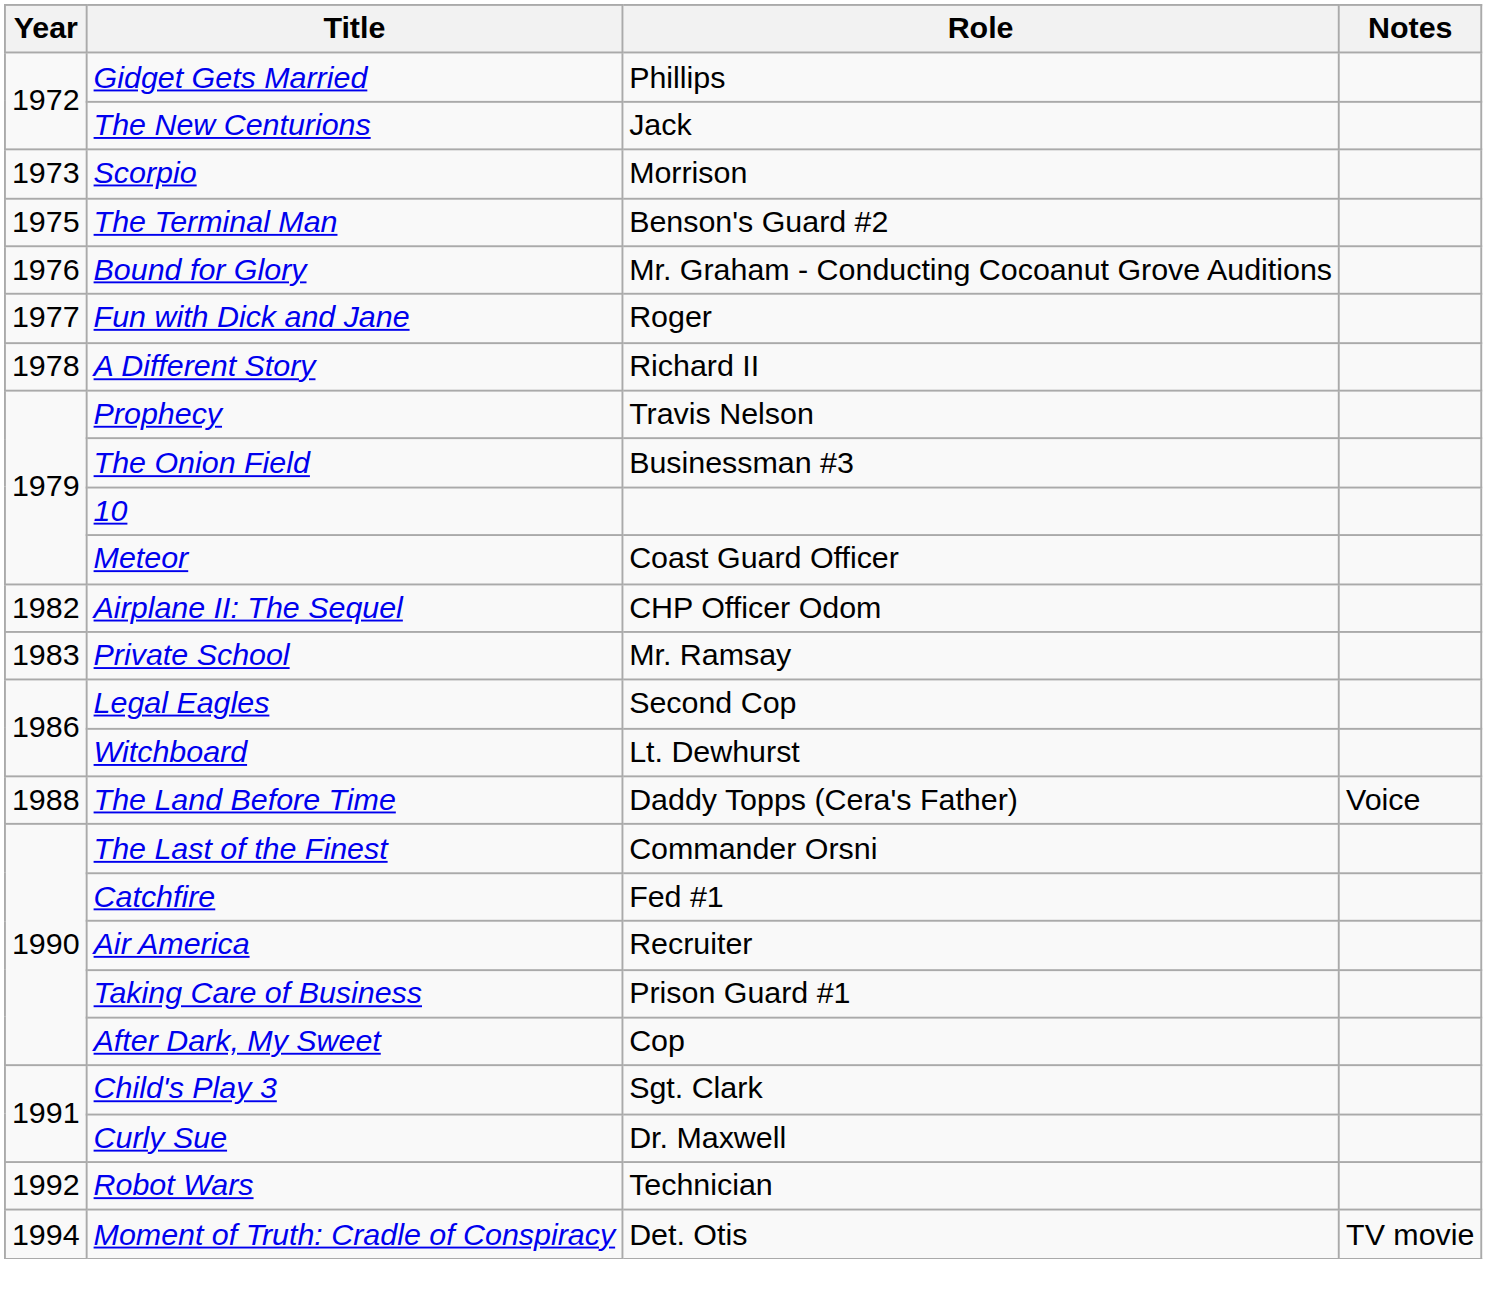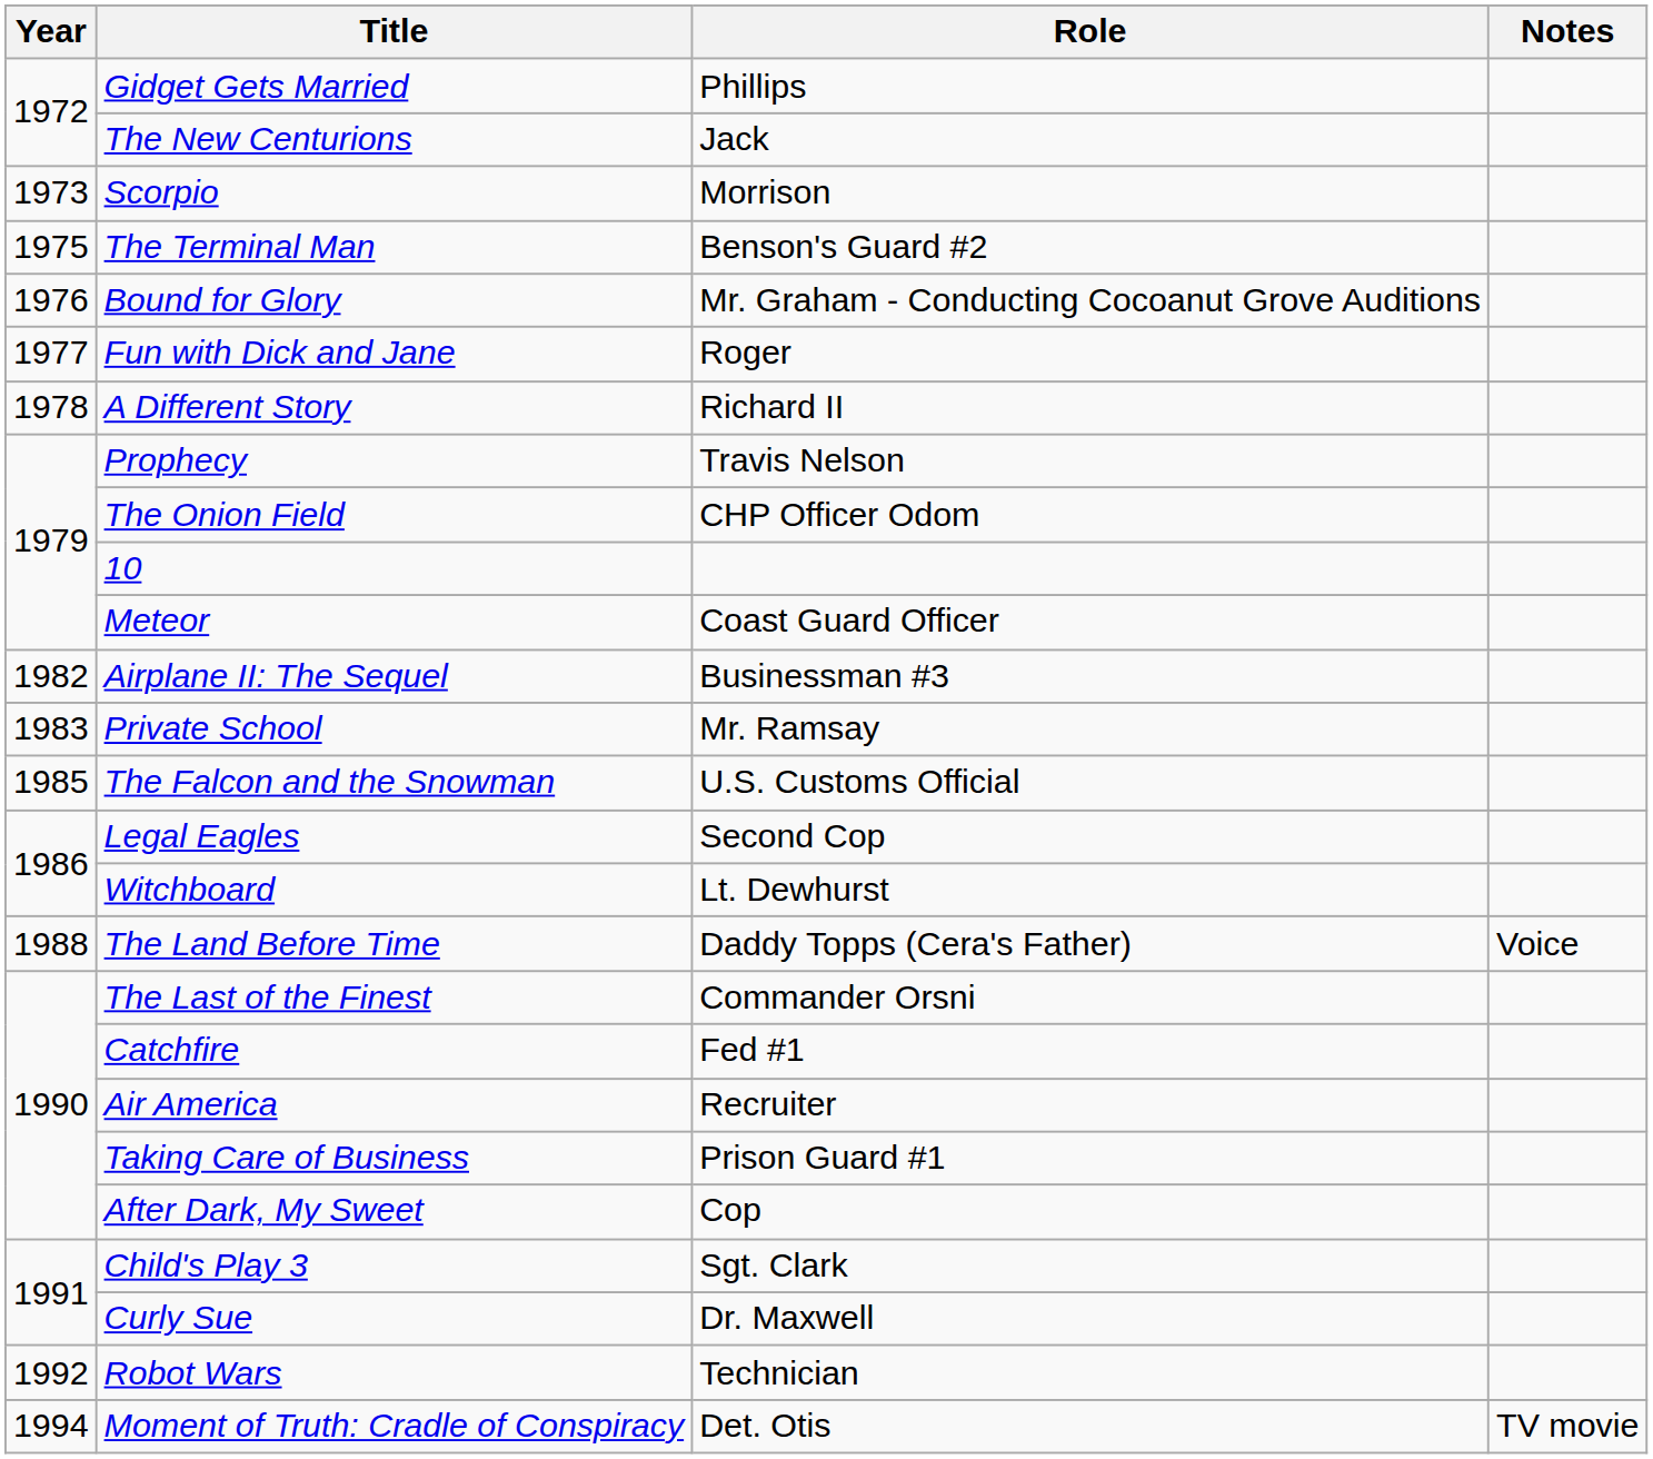The Onion Field | Role: Businessman #3 -> CHP Officer Odom
Airplane II: The Sequel | Role: CHP Officer Odom -> Businessman #3
+ row: 1985 | The Falcon and the Snowman | U.S. Customs Official
